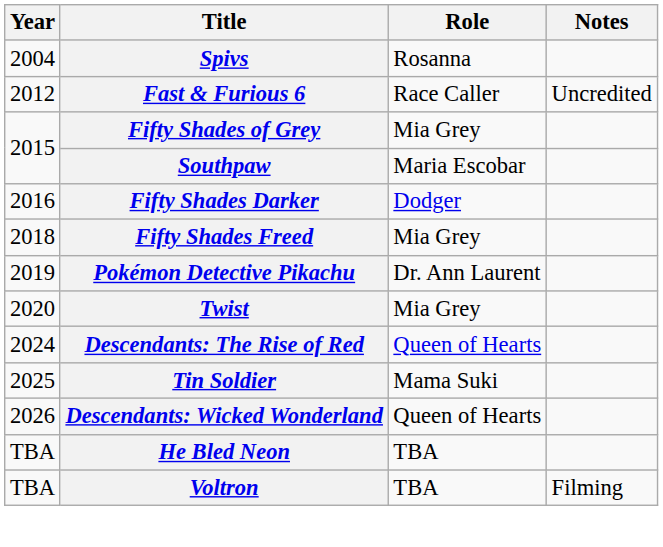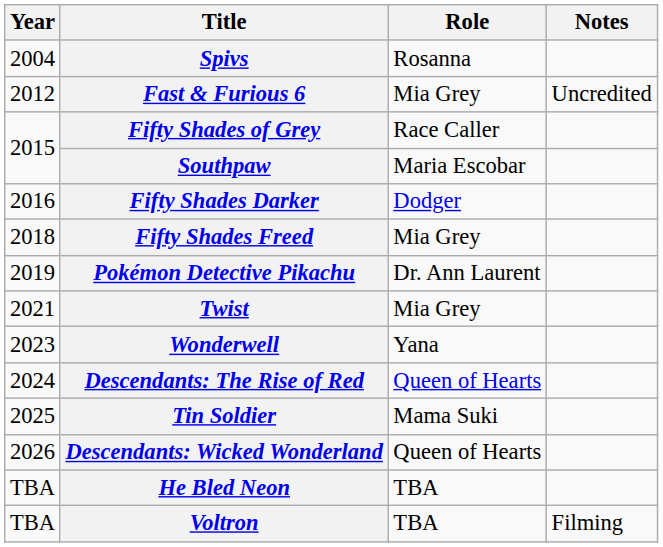Fast & Furious 6 | Role: Race Caller -> Mia Grey
Fifty Shades of Grey | Role: Mia Grey -> Race Caller
Twist | Year: 2020 -> 2021
+ row: 2023 | Wonderwell | Yana
